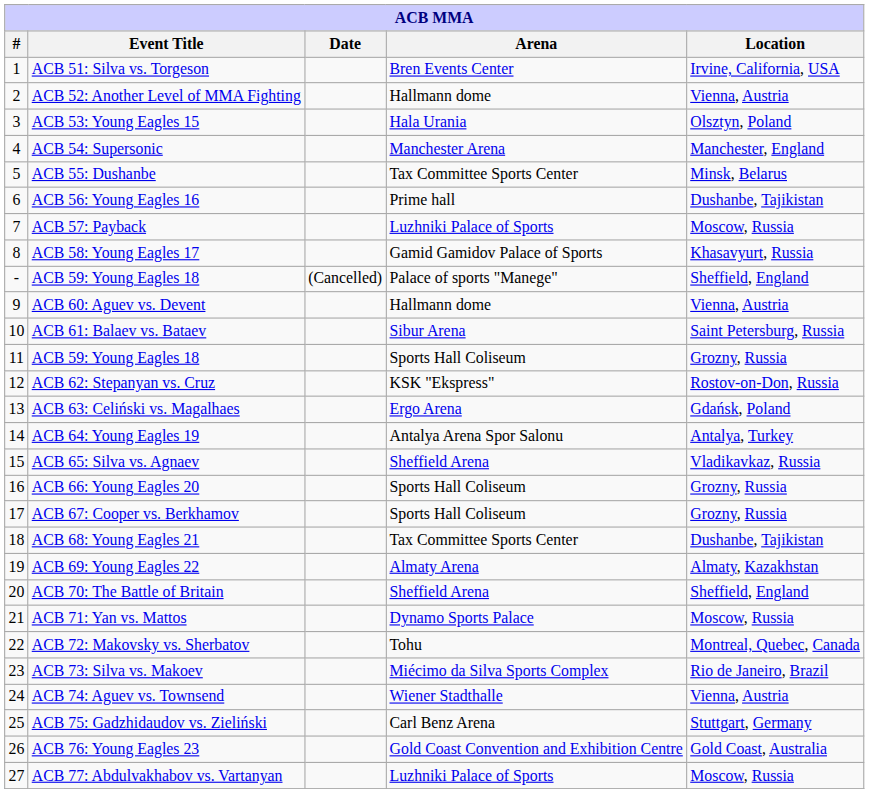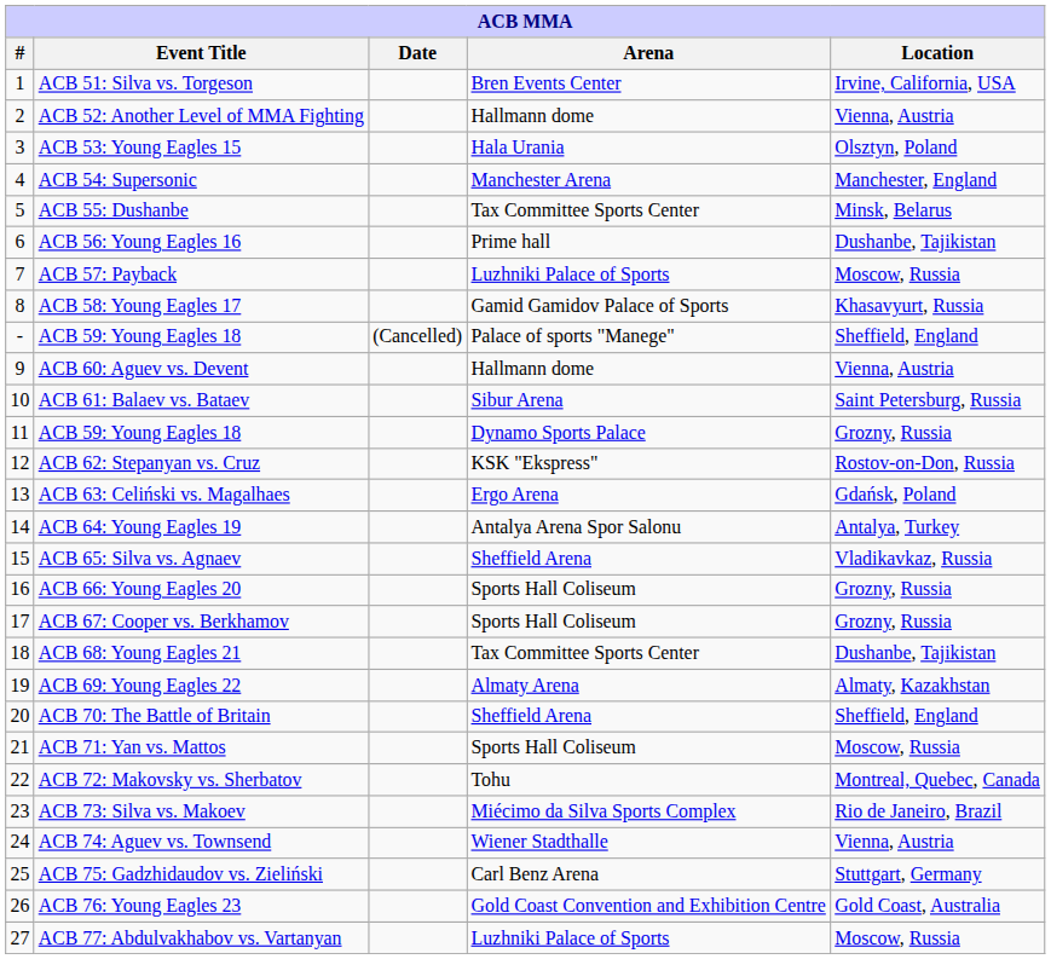11 / ACB 59: Young Eagles 18 | Arena: Sports Hall Coliseum -> Dynamo Sports Palace
ACB 71: Yan vs. Mattos | Arena: Dynamo Sports Palace -> Sports Hall Coliseum
